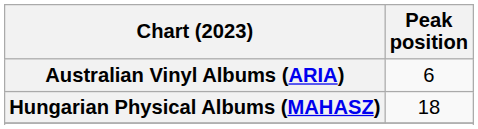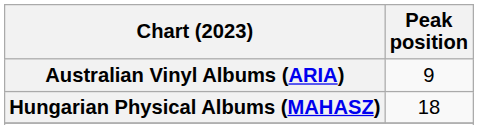Australian Vinyl Albums (ARIA) | Peak position: 6 -> 9
